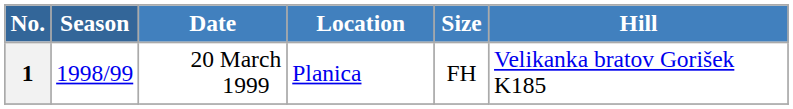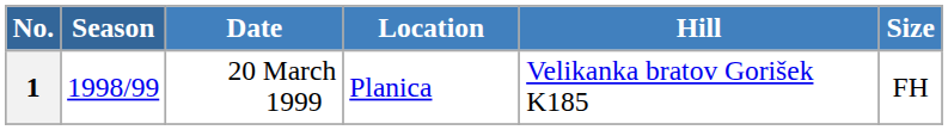columns swapped: Hill <-> Size
